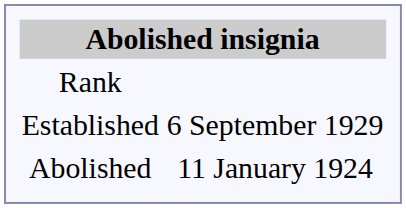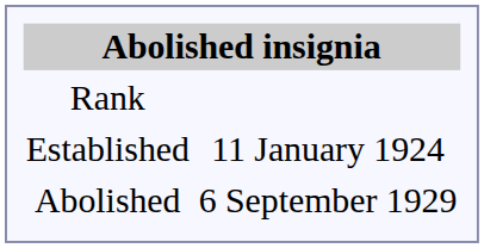Established | column 2: 6 September 1929 -> 11 January 1924
Abolished | column 2: 11 January 1924 -> 6 September 1929
